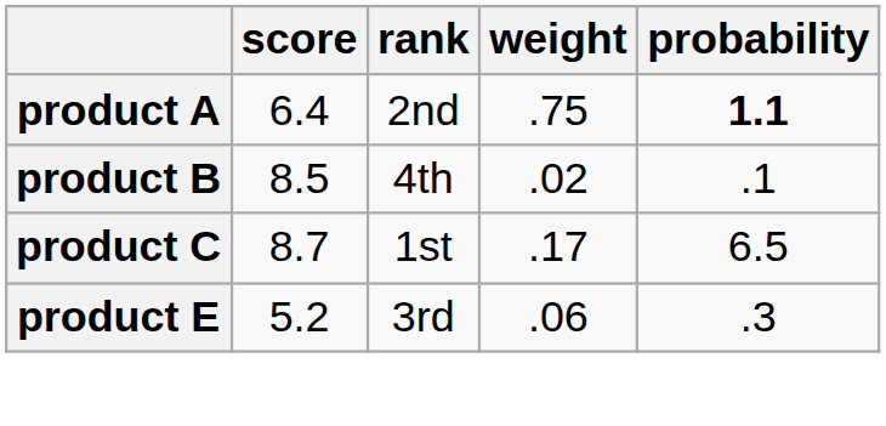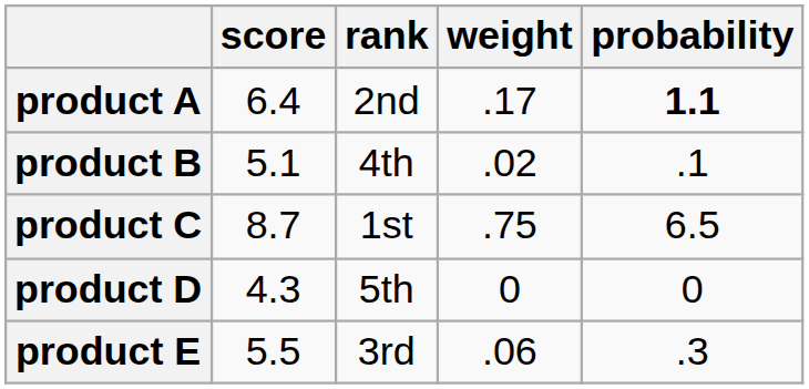product A | weight: .75 -> .17
product B | score: 8.5 -> 5.1
product C | weight: .17 -> .75
+ row: product D | 4.3 | 5th | 0 | 0
product E | score: 5.2 -> 5.5
